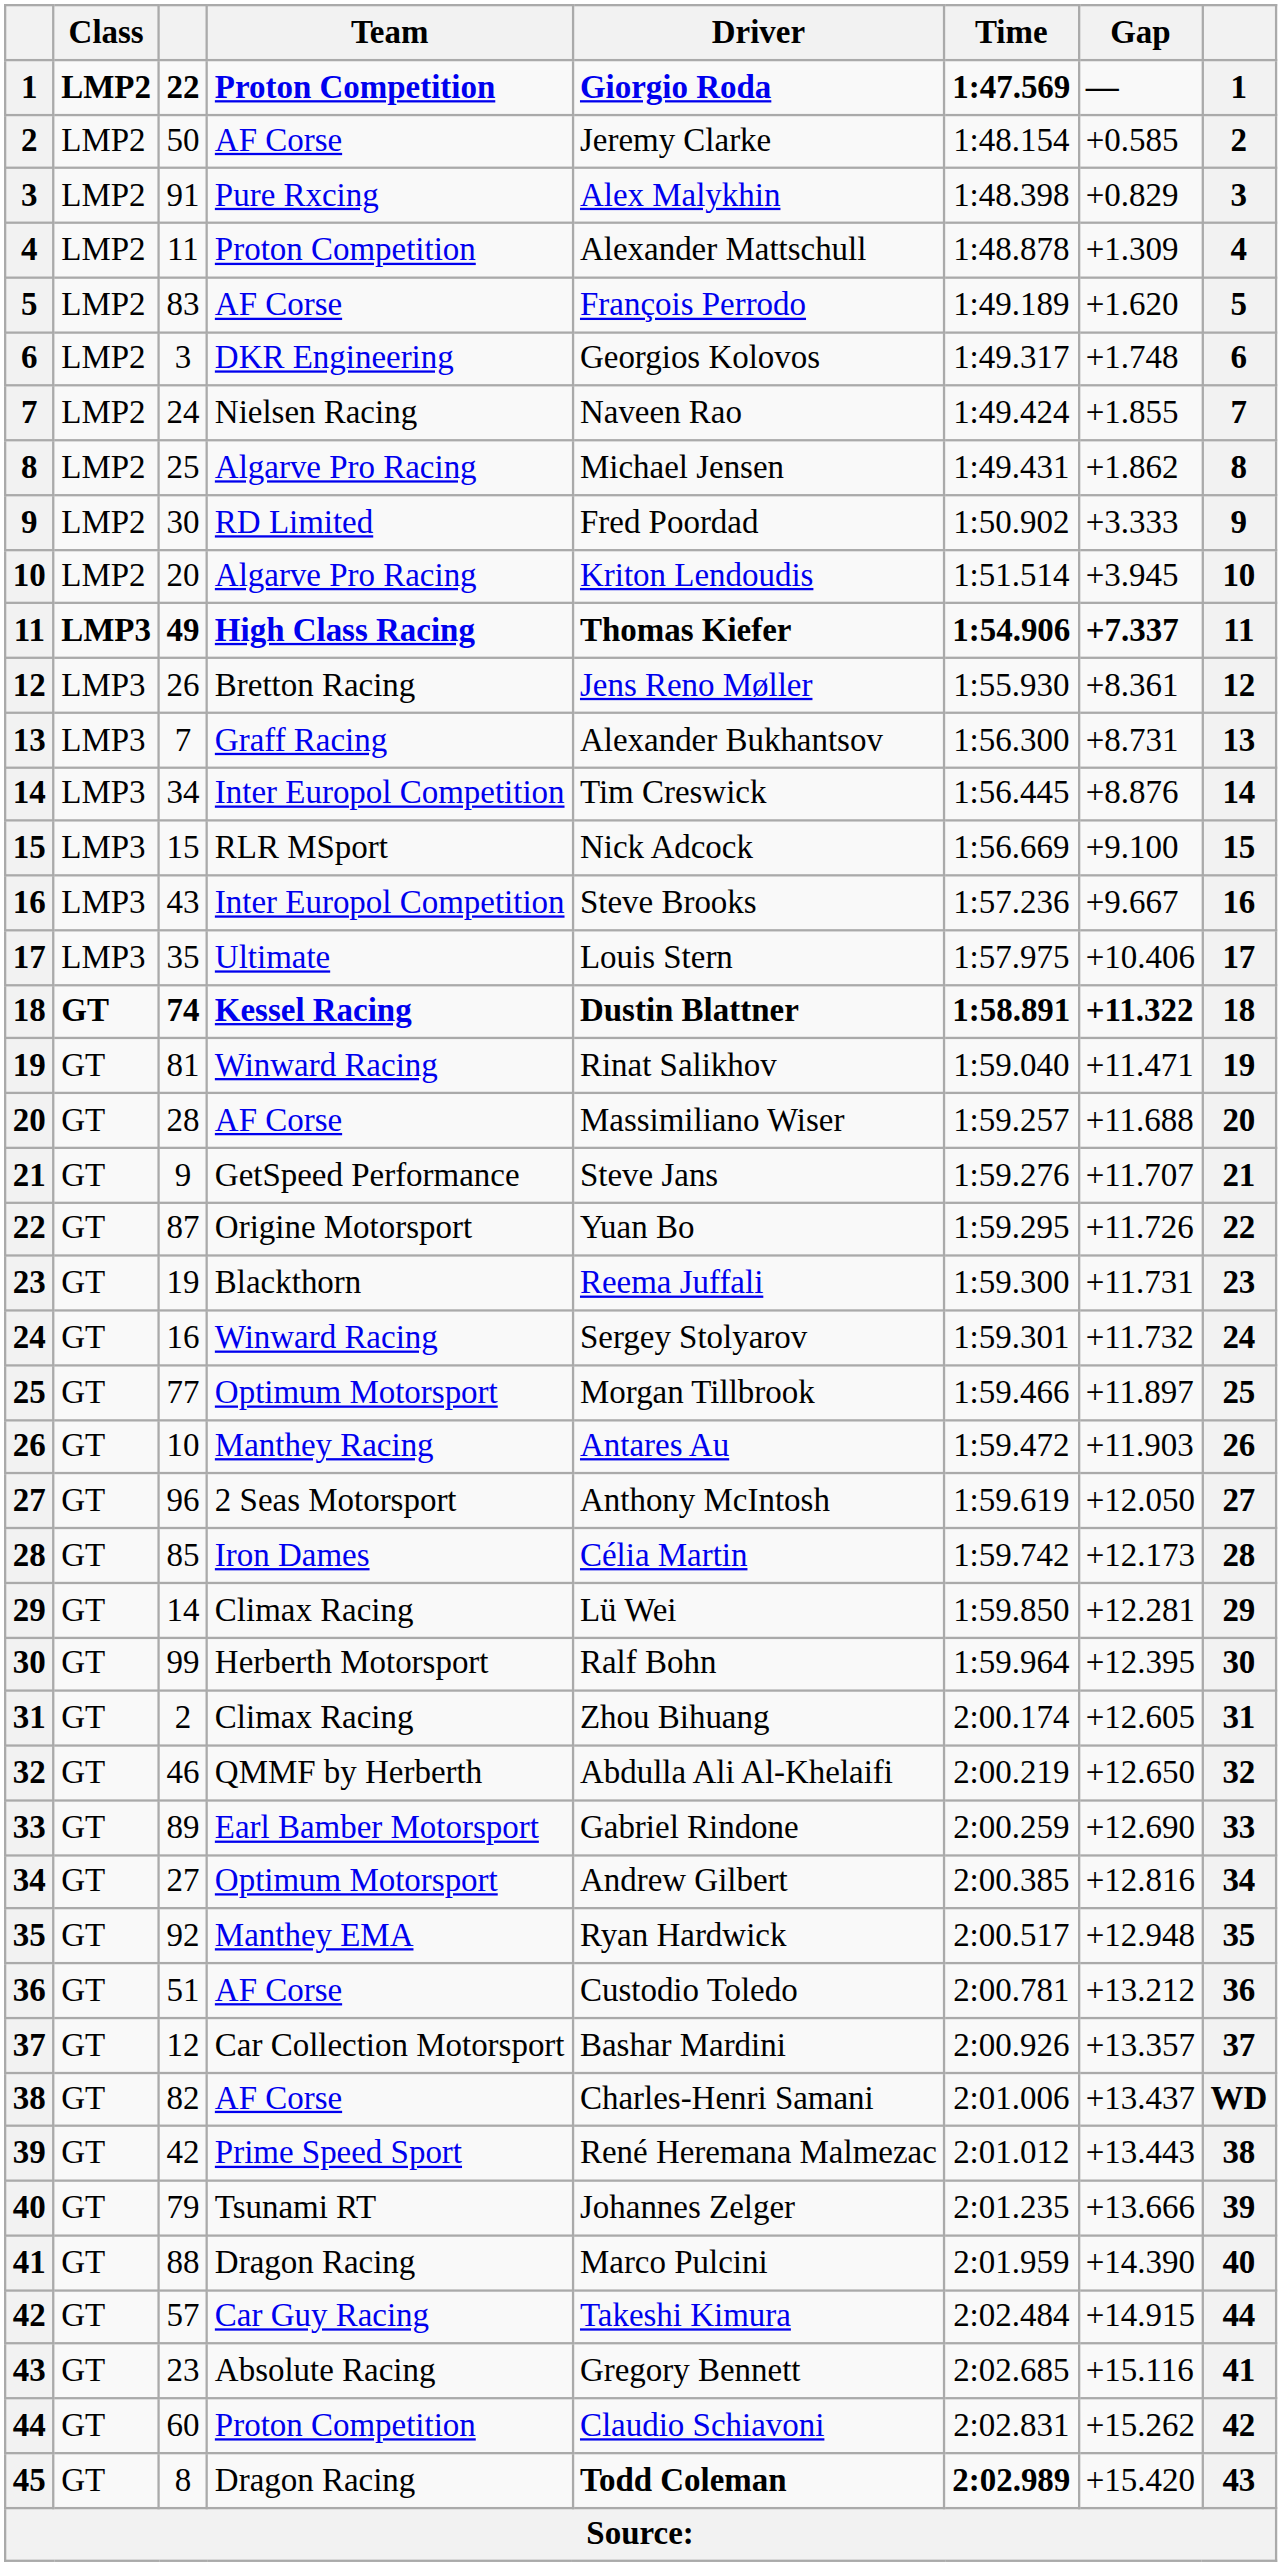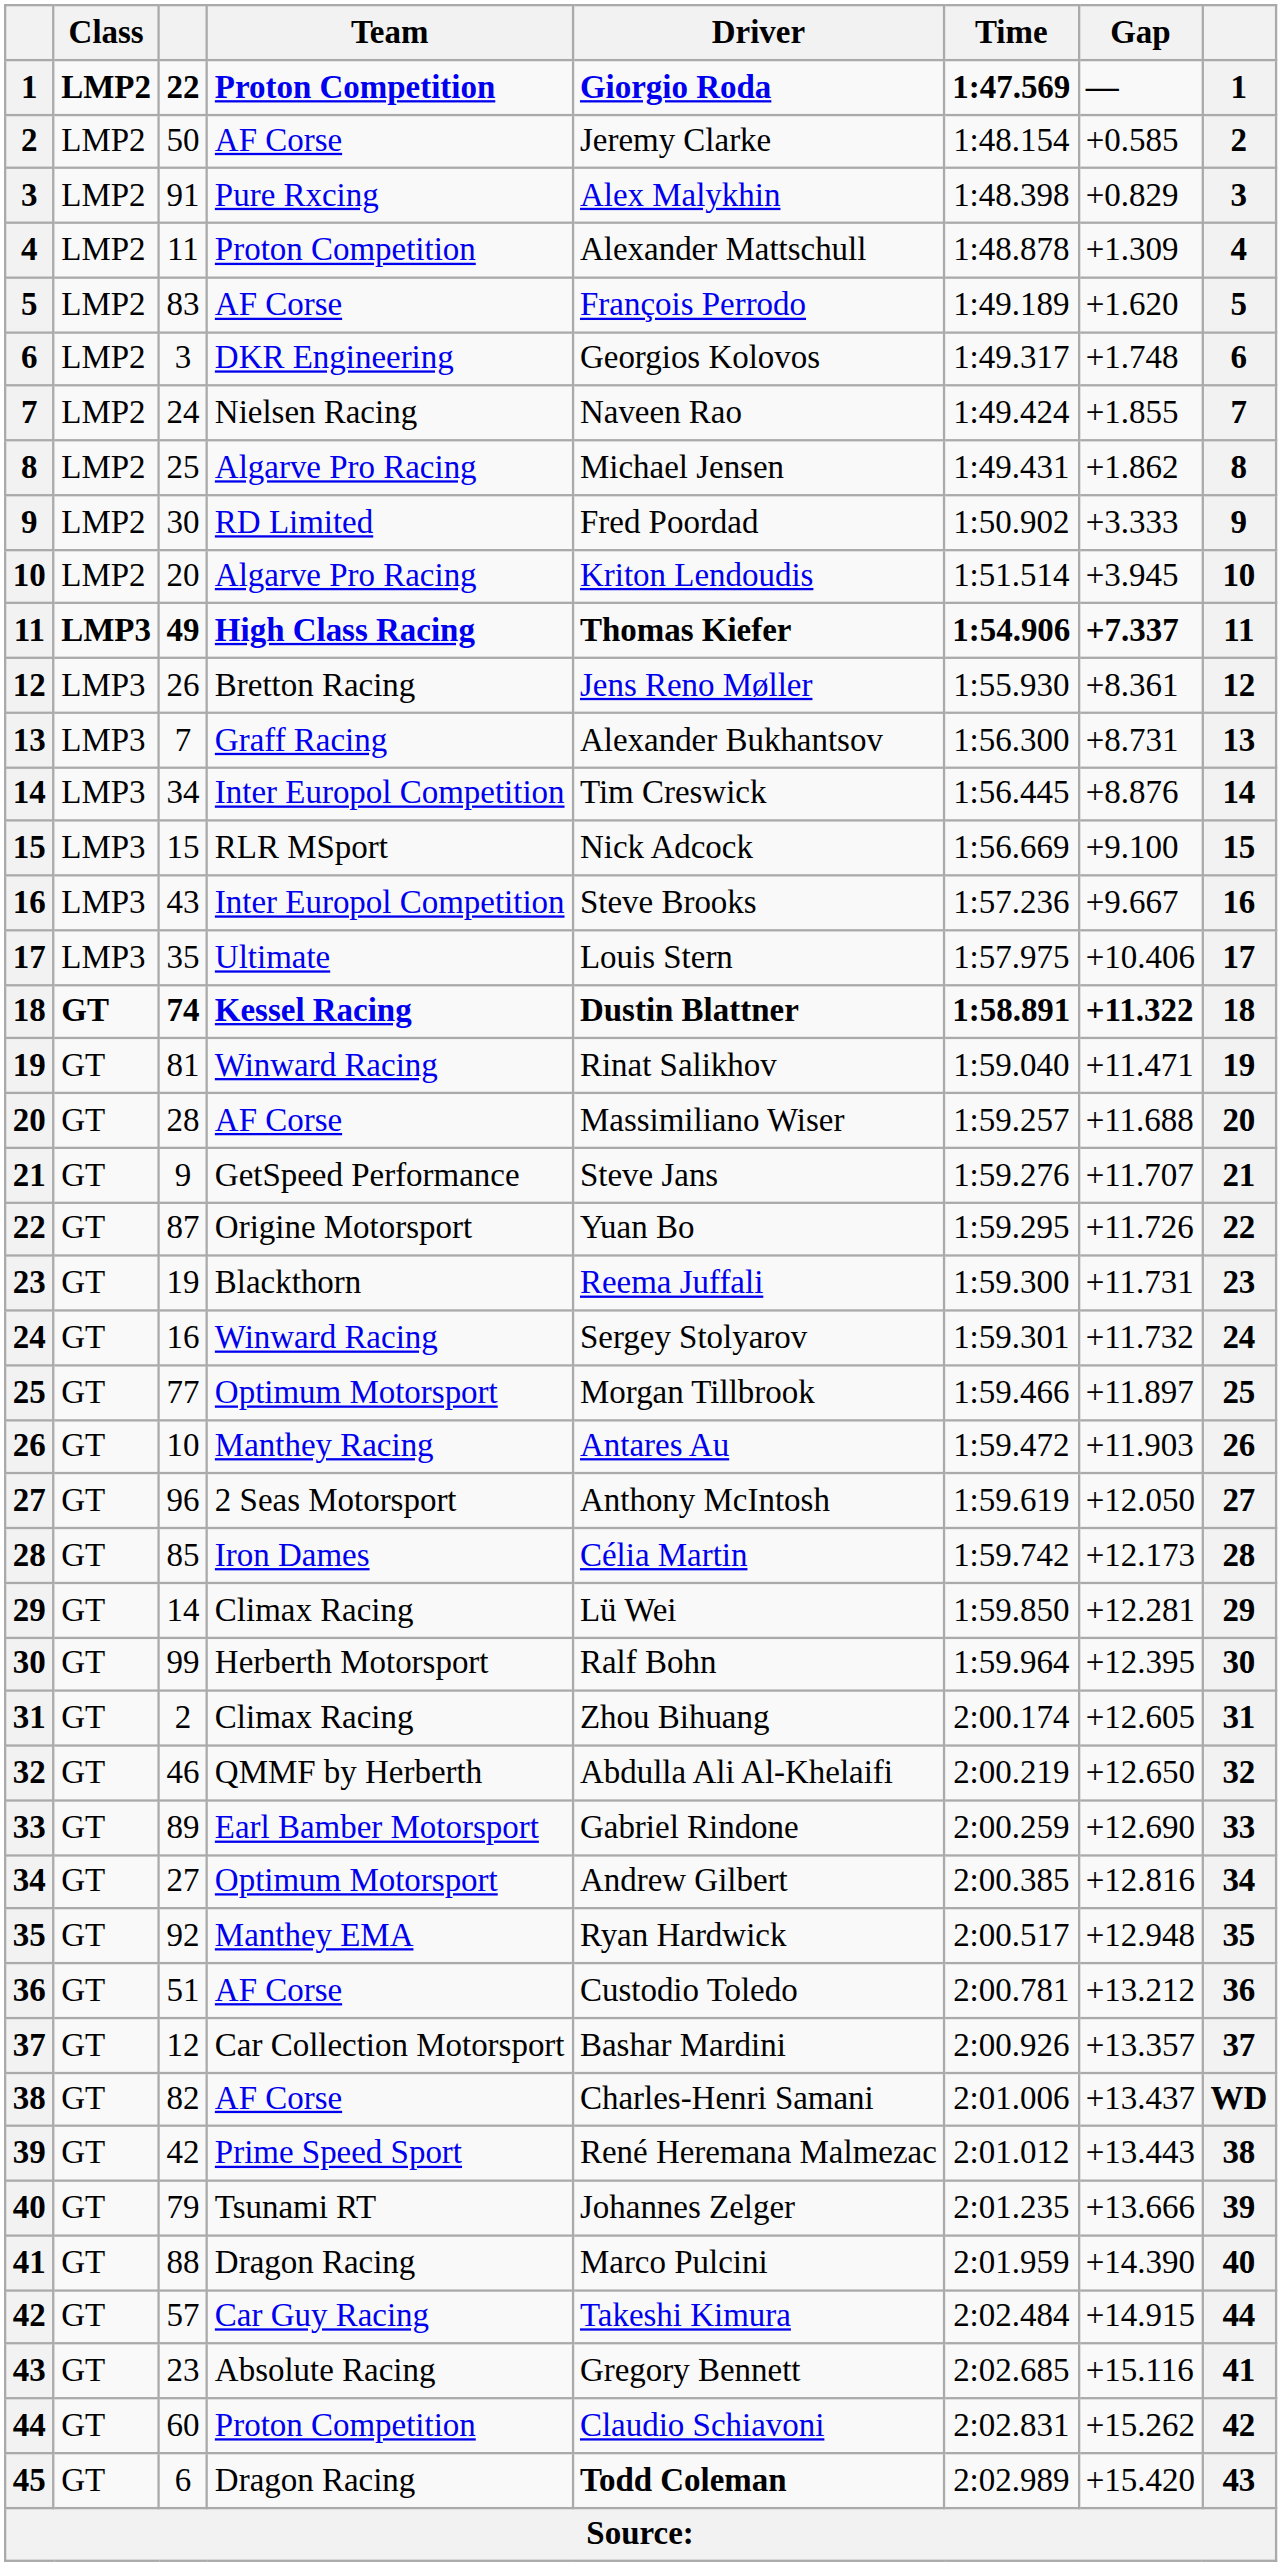45 | column 3: 8 -> 6
45 | Time: bold -> normal
